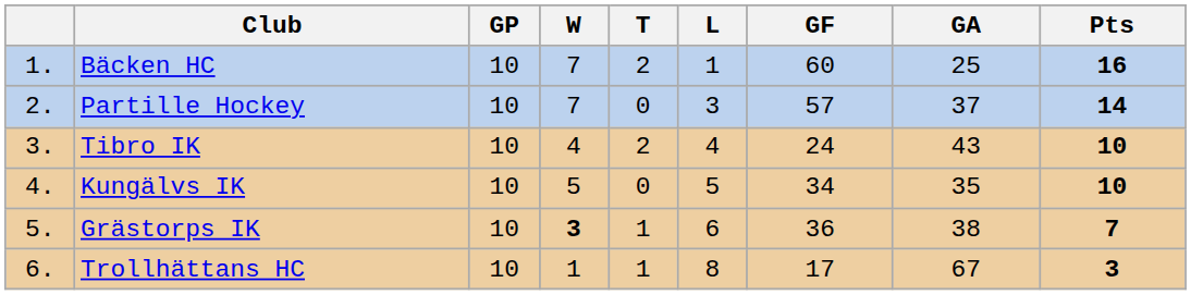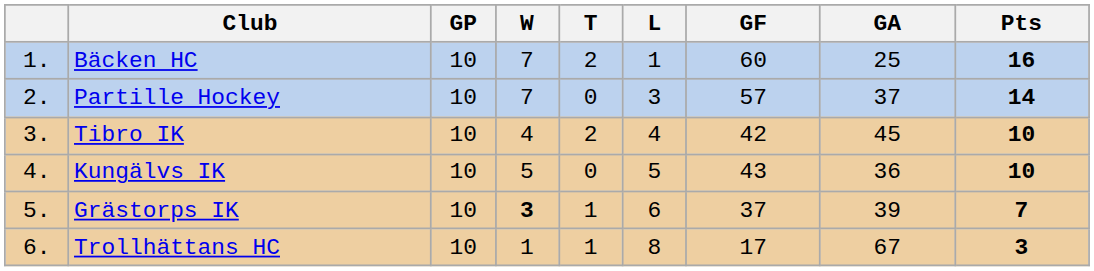Tibro IK | GF: 24 -> 42
Tibro IK | GA: 43 -> 45
Kungälvs IK | GF: 34 -> 43
Kungälvs IK | GA: 35 -> 36
Grästorps IK | GF: 36 -> 37
Grästorps IK | GA: 38 -> 39
